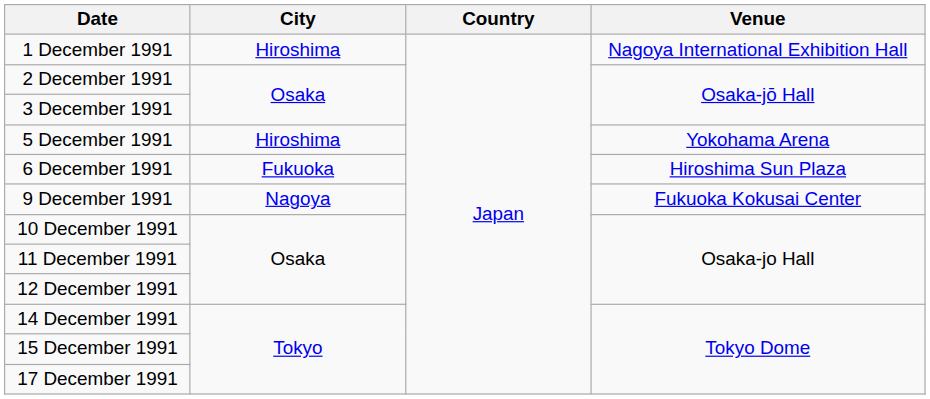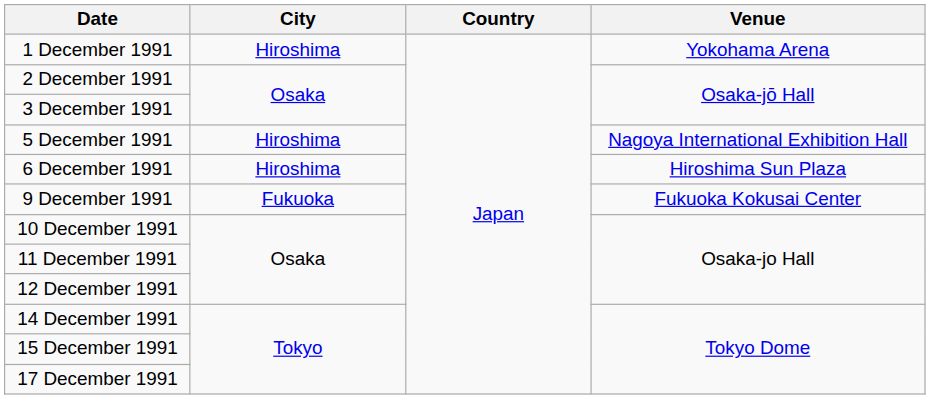1 December 1991 | Venue: Nagoya International Exhibition Hall -> Yokohama Arena
5 December 1991 | Venue: Yokohama Arena -> Nagoya International Exhibition Hall
6 December 1991 | City: Fukuoka -> Hiroshima
9 December 1991 | City: Nagoya -> Fukuoka
